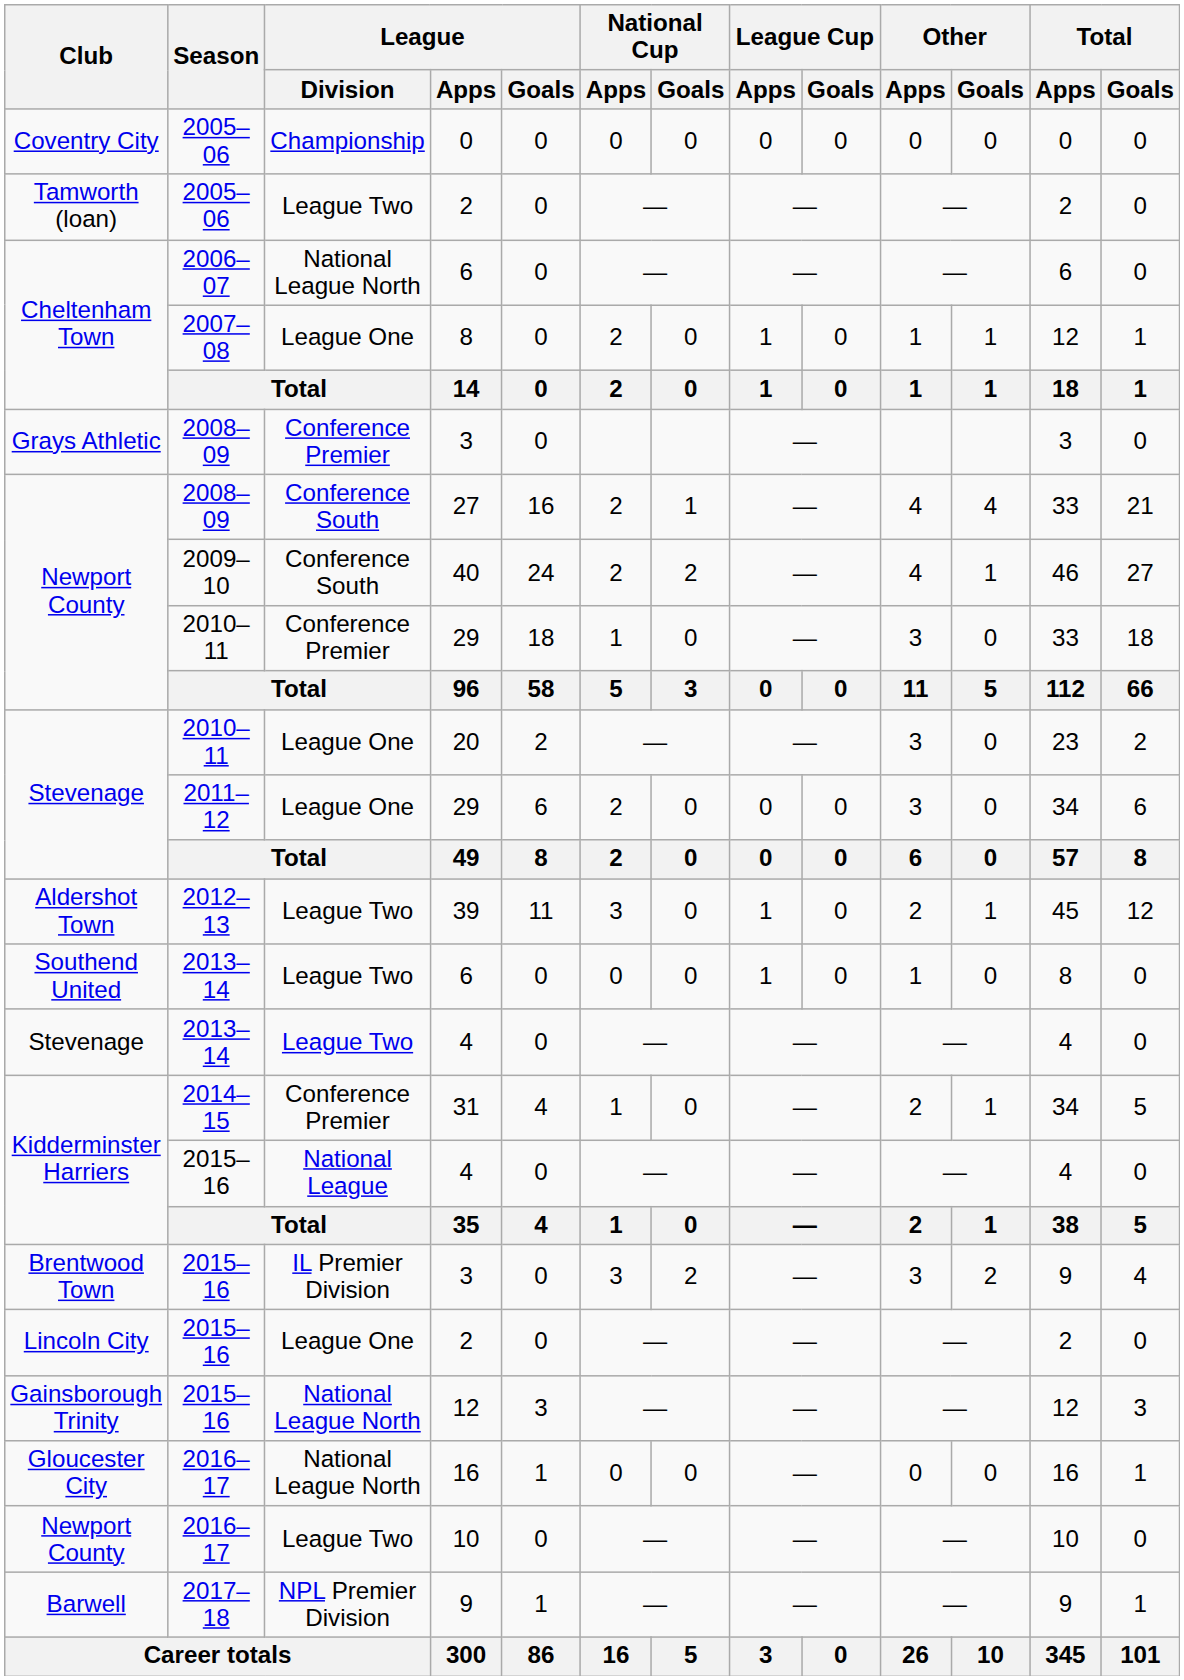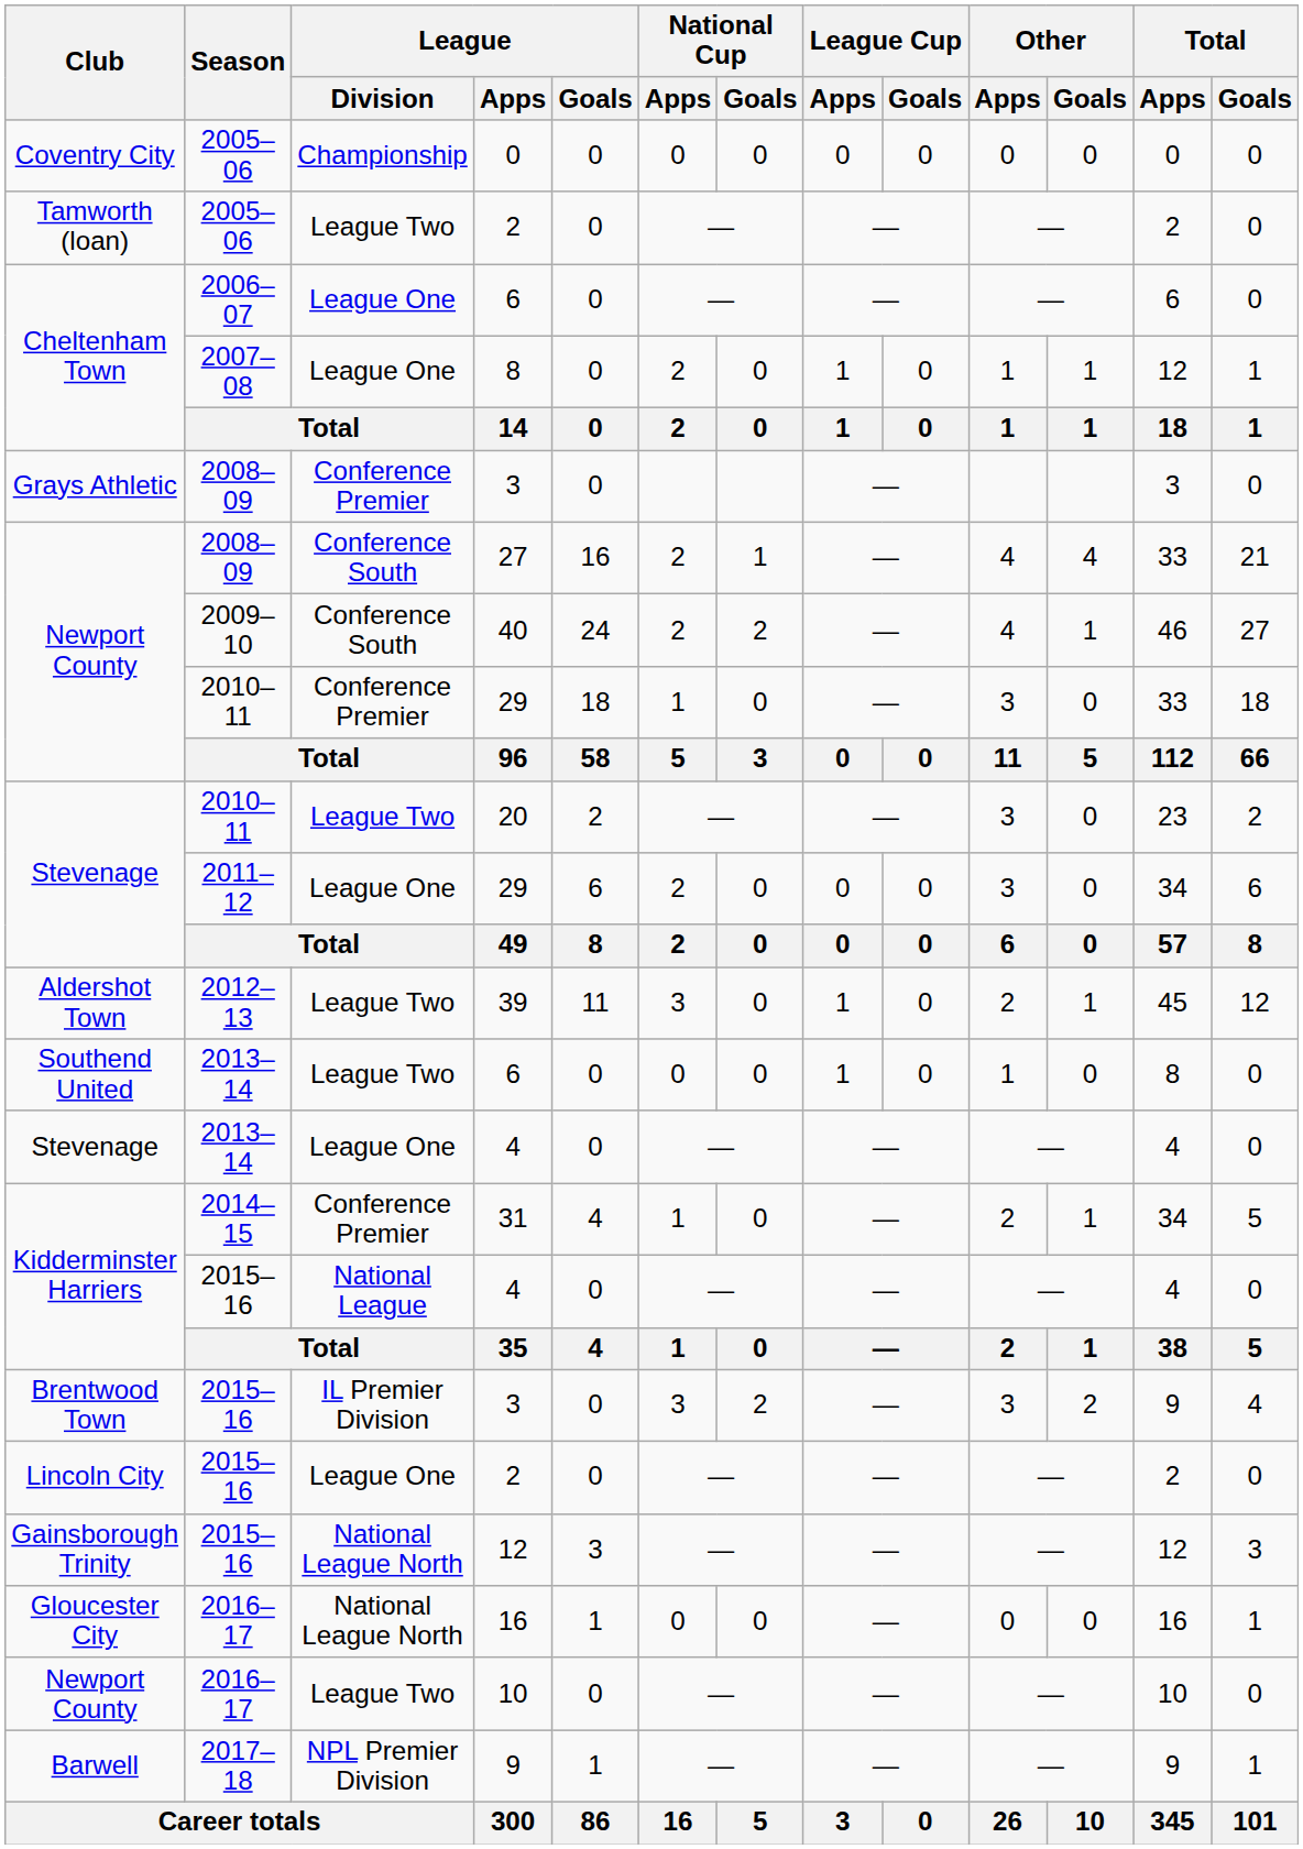Cheltenham Town / 6 | League / Division: National League North -> League One
20 | League / Division: League One -> League Two
Stevenage / 4 | League / Division: League Two -> League One
